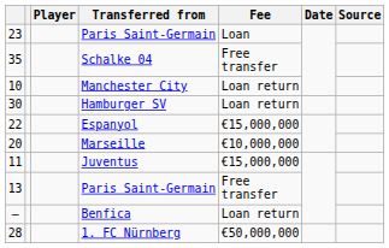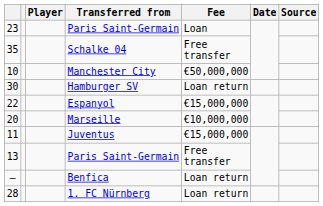Manchester City | Fee: Loan return -> €50,000,000
1. FC Nürnberg | Fee: €50,000,000 -> Loan return
